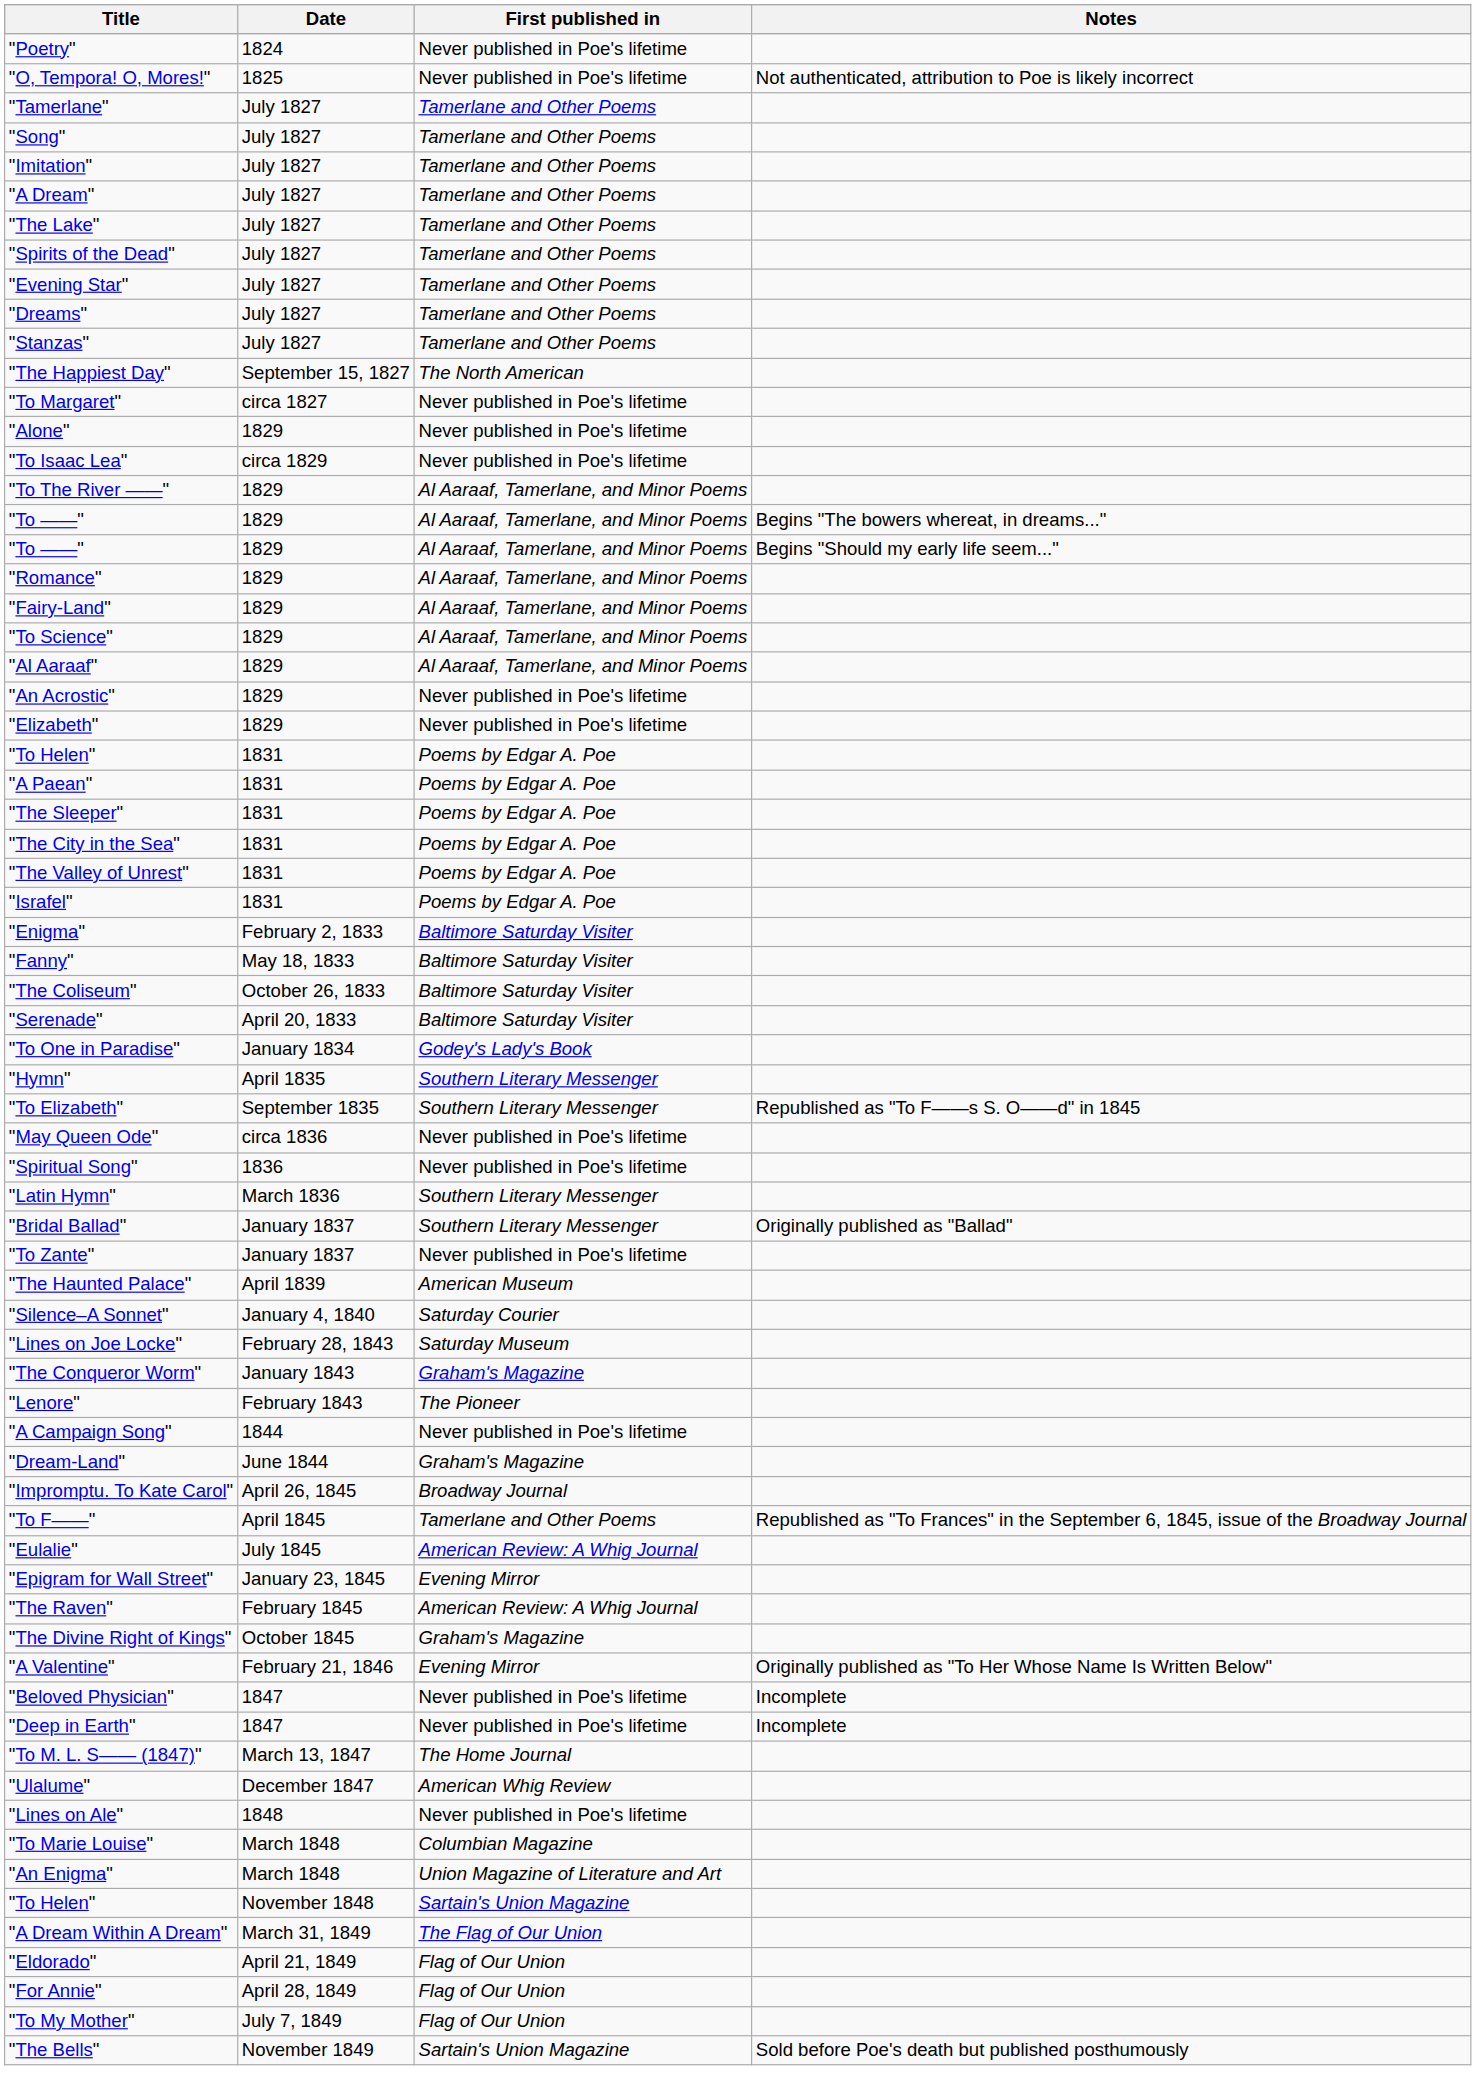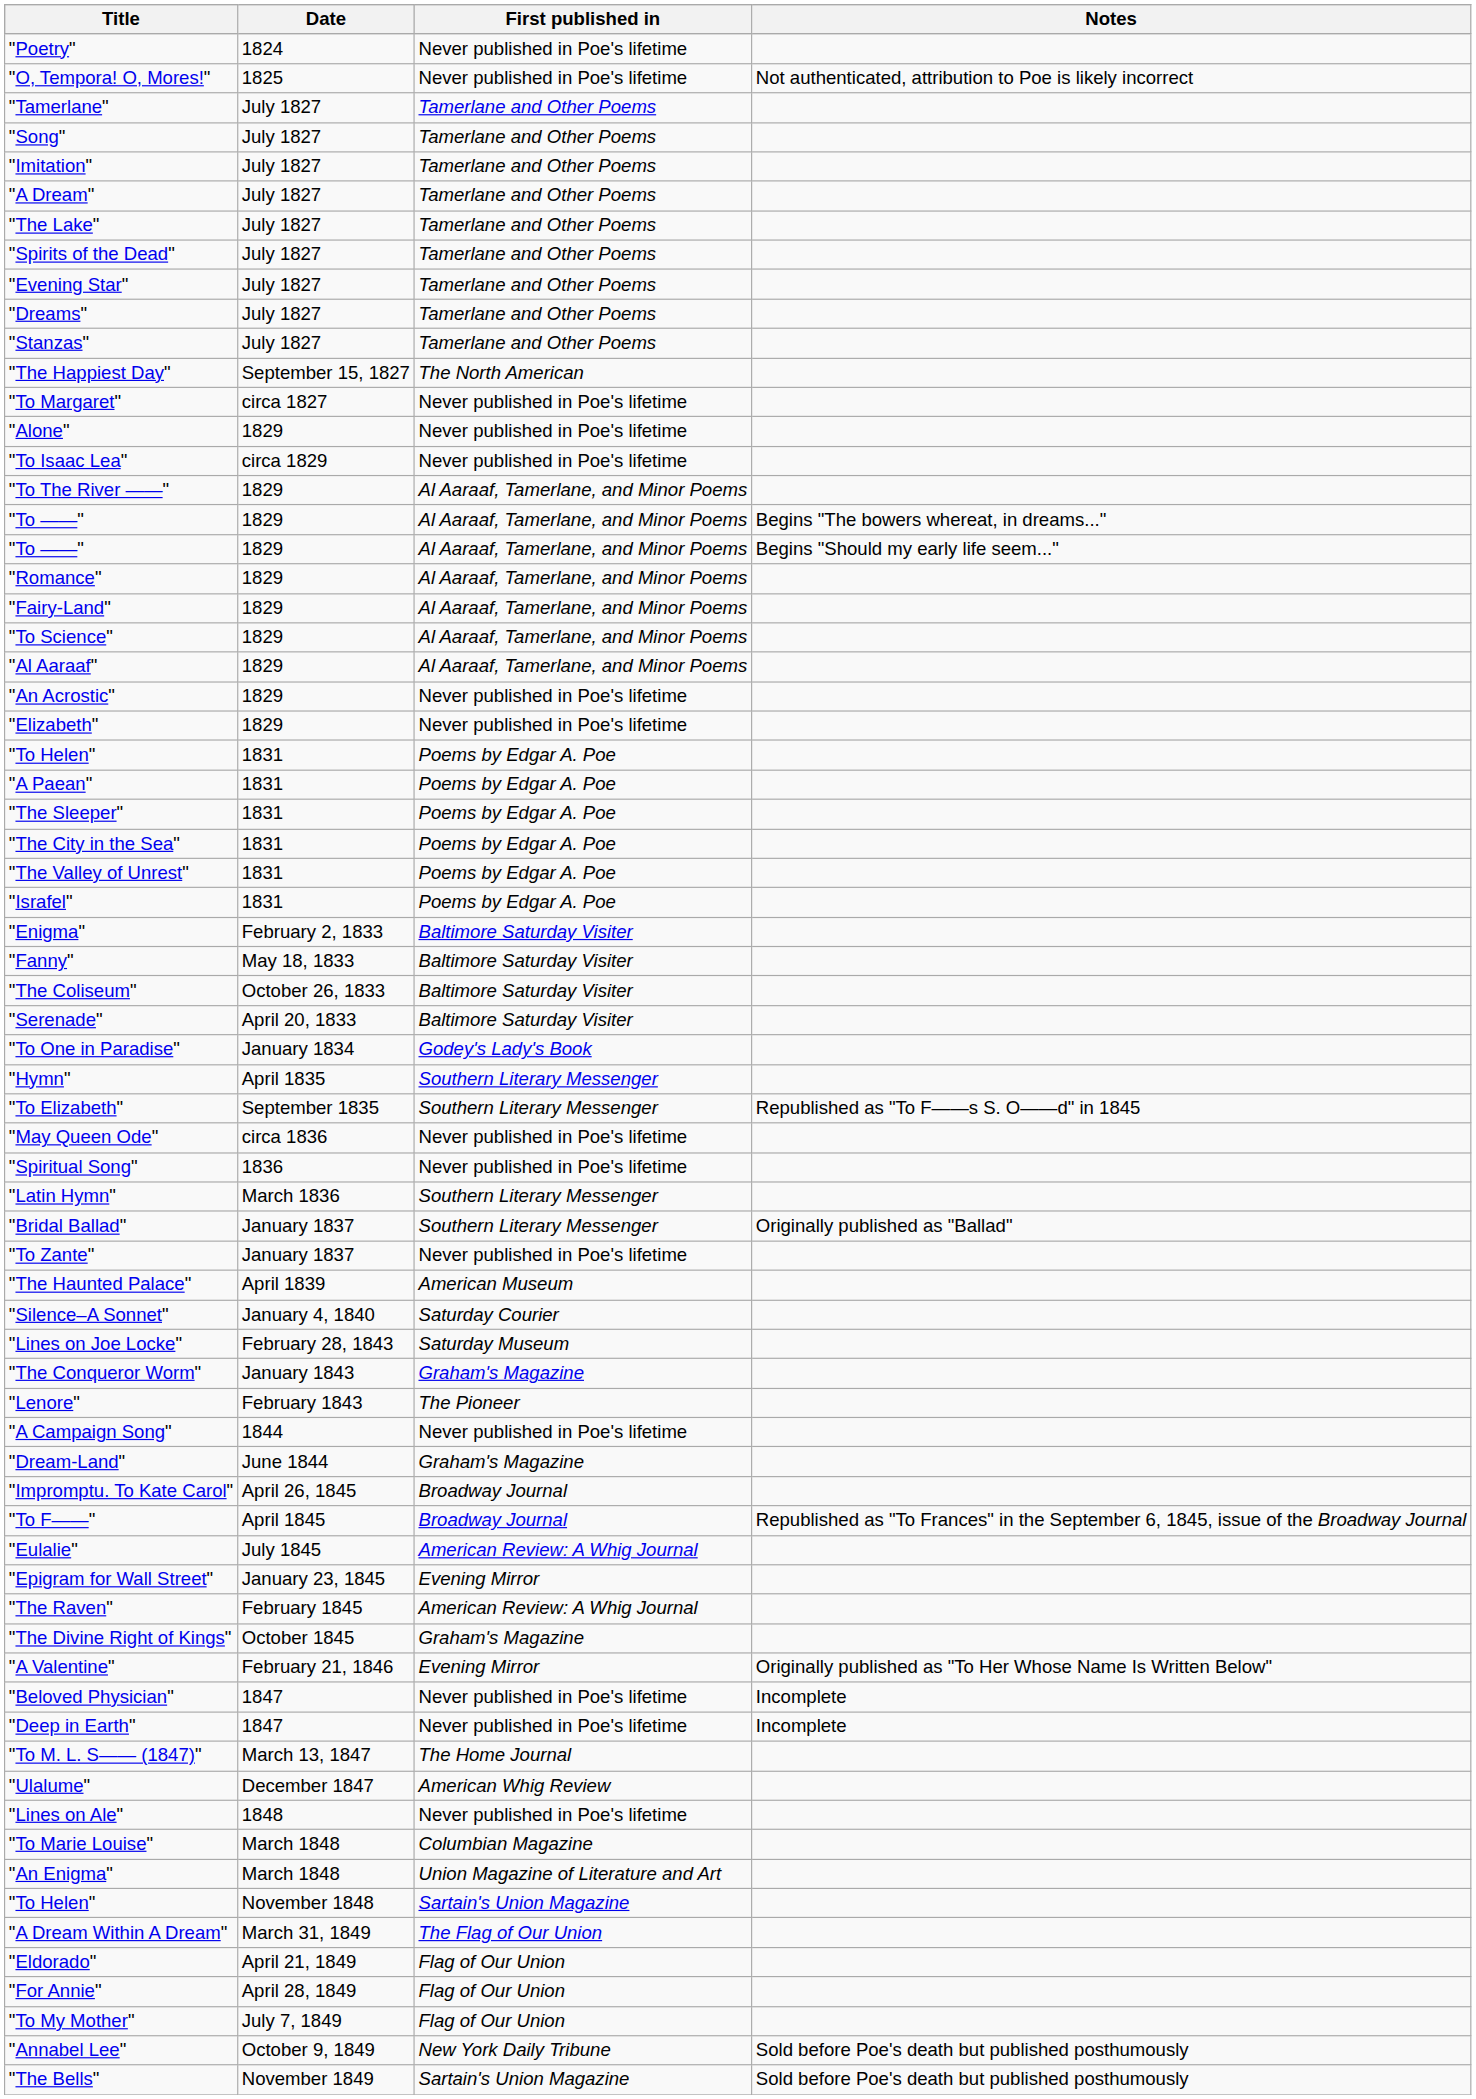"To F——" | First published in: Tamerlane and Other Poems -> Broadway Journal
+ row: "Annabel Lee" | October 9, 1849 | New York Daily Tribune | Sold before Poe's death but published posthumously
